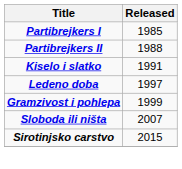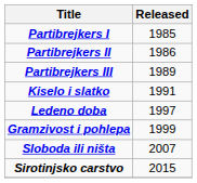Partibrejkers II | Released: 1988 -> 1986
+ row: Partibrejkers III | 1989
